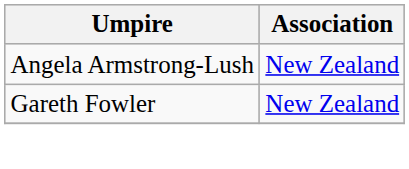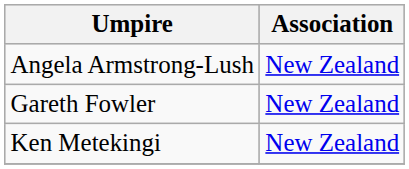+ row: Ken Metekingi | New Zealand
